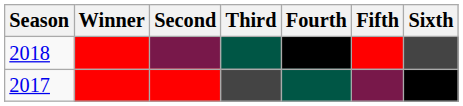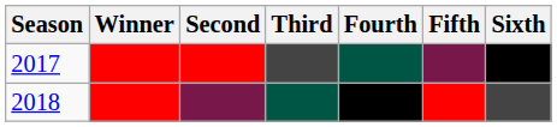rows swapped: 2017 <-> 2018
